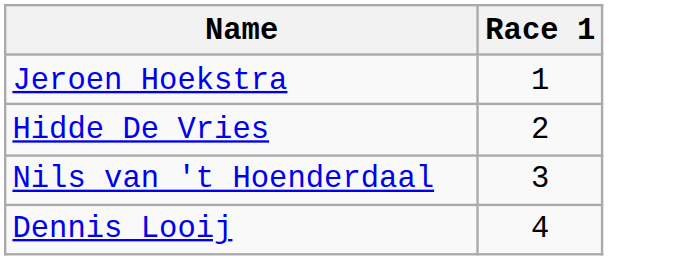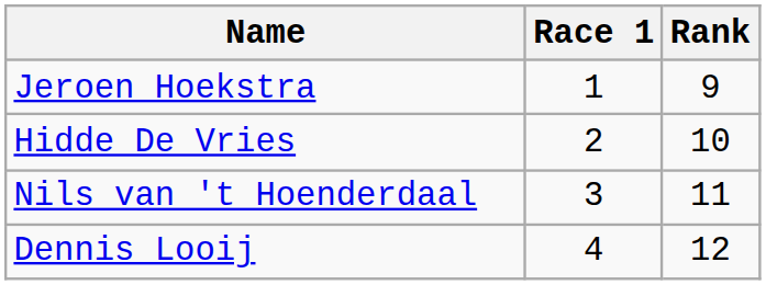+ column: Rank | 9 | 10 | 11 | 12
